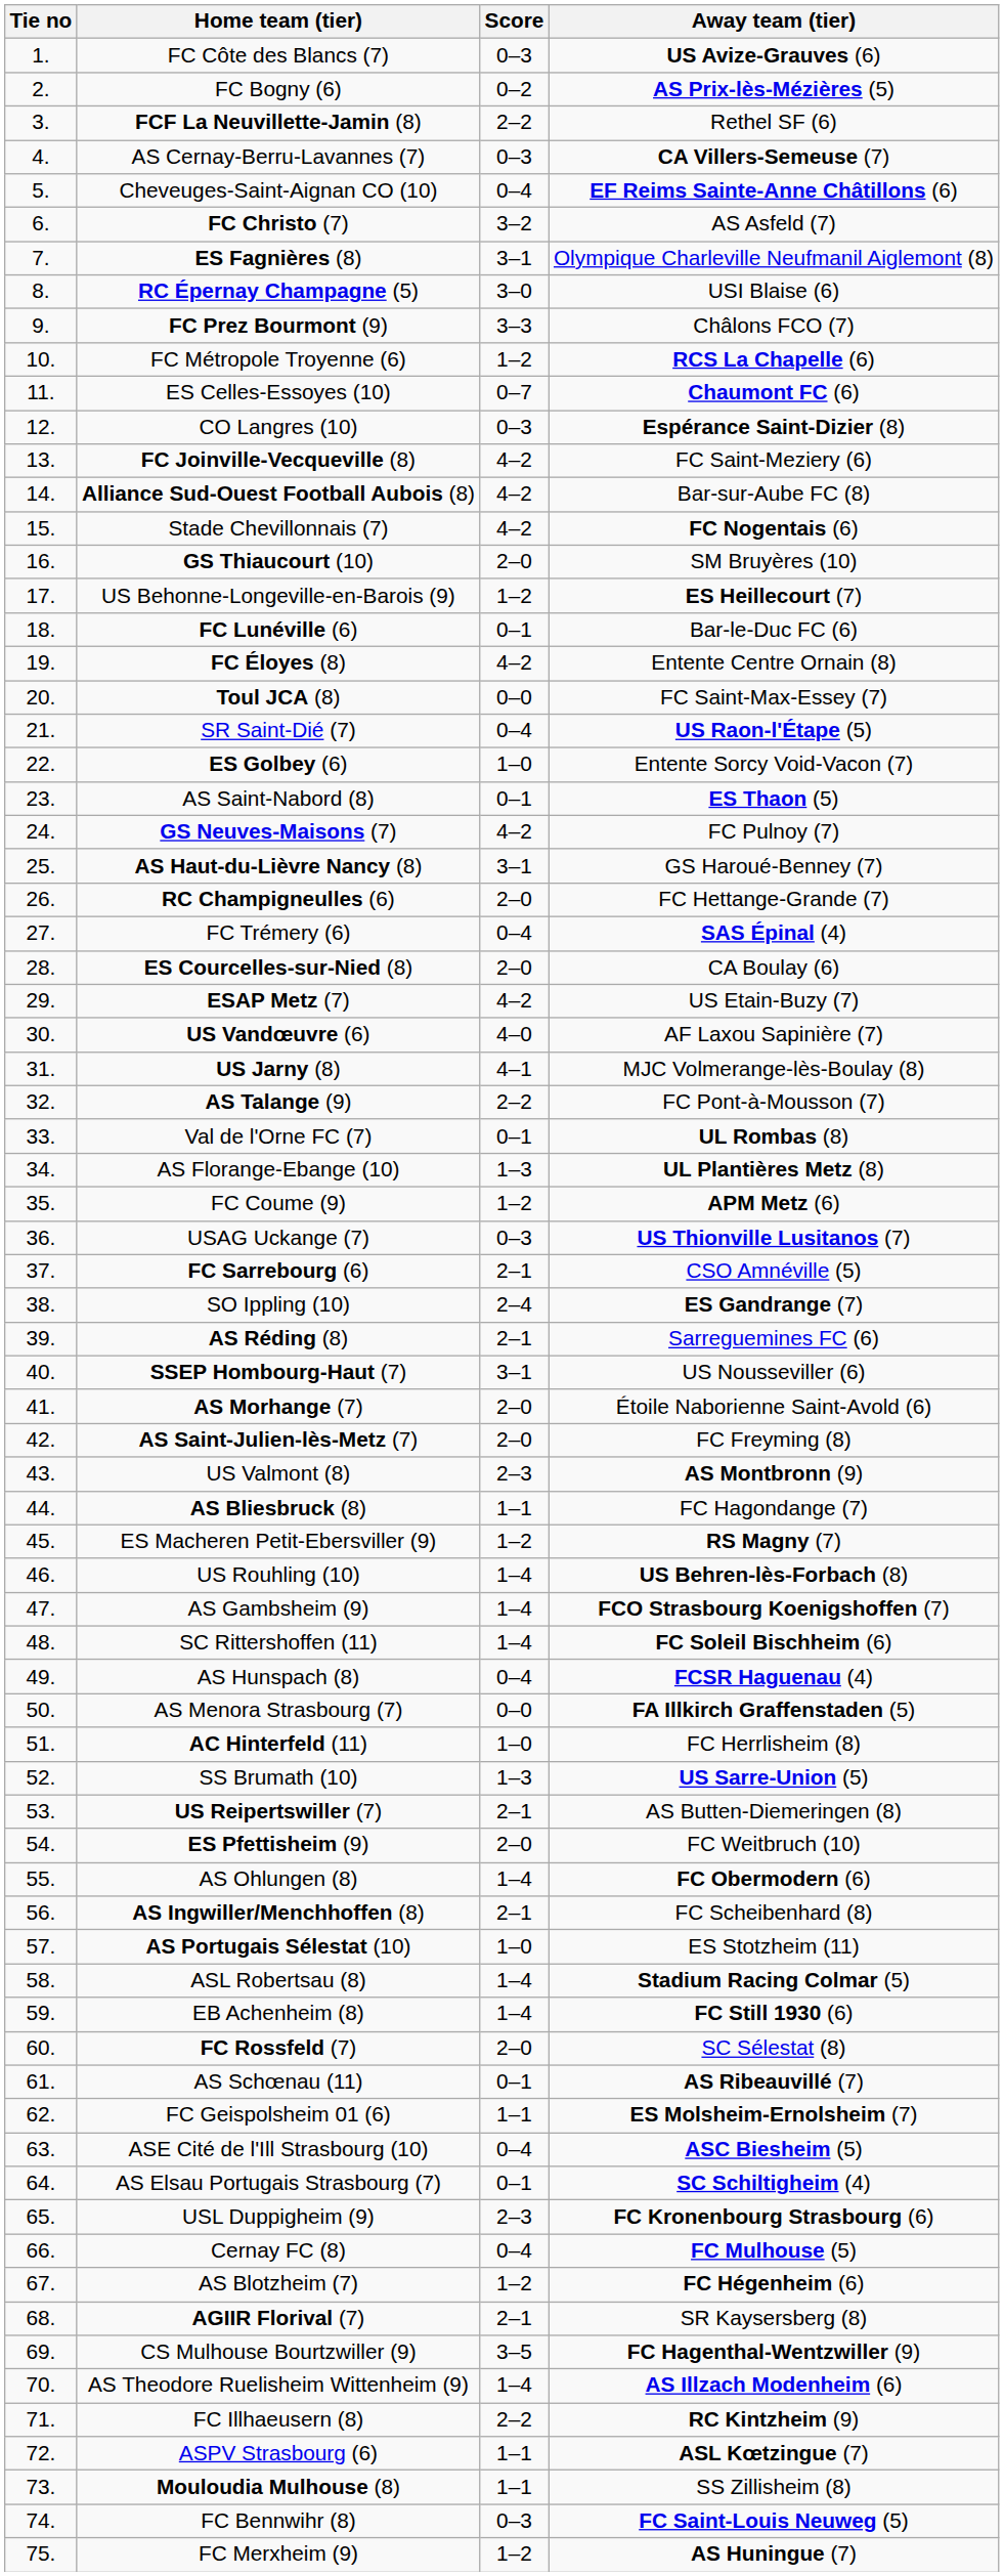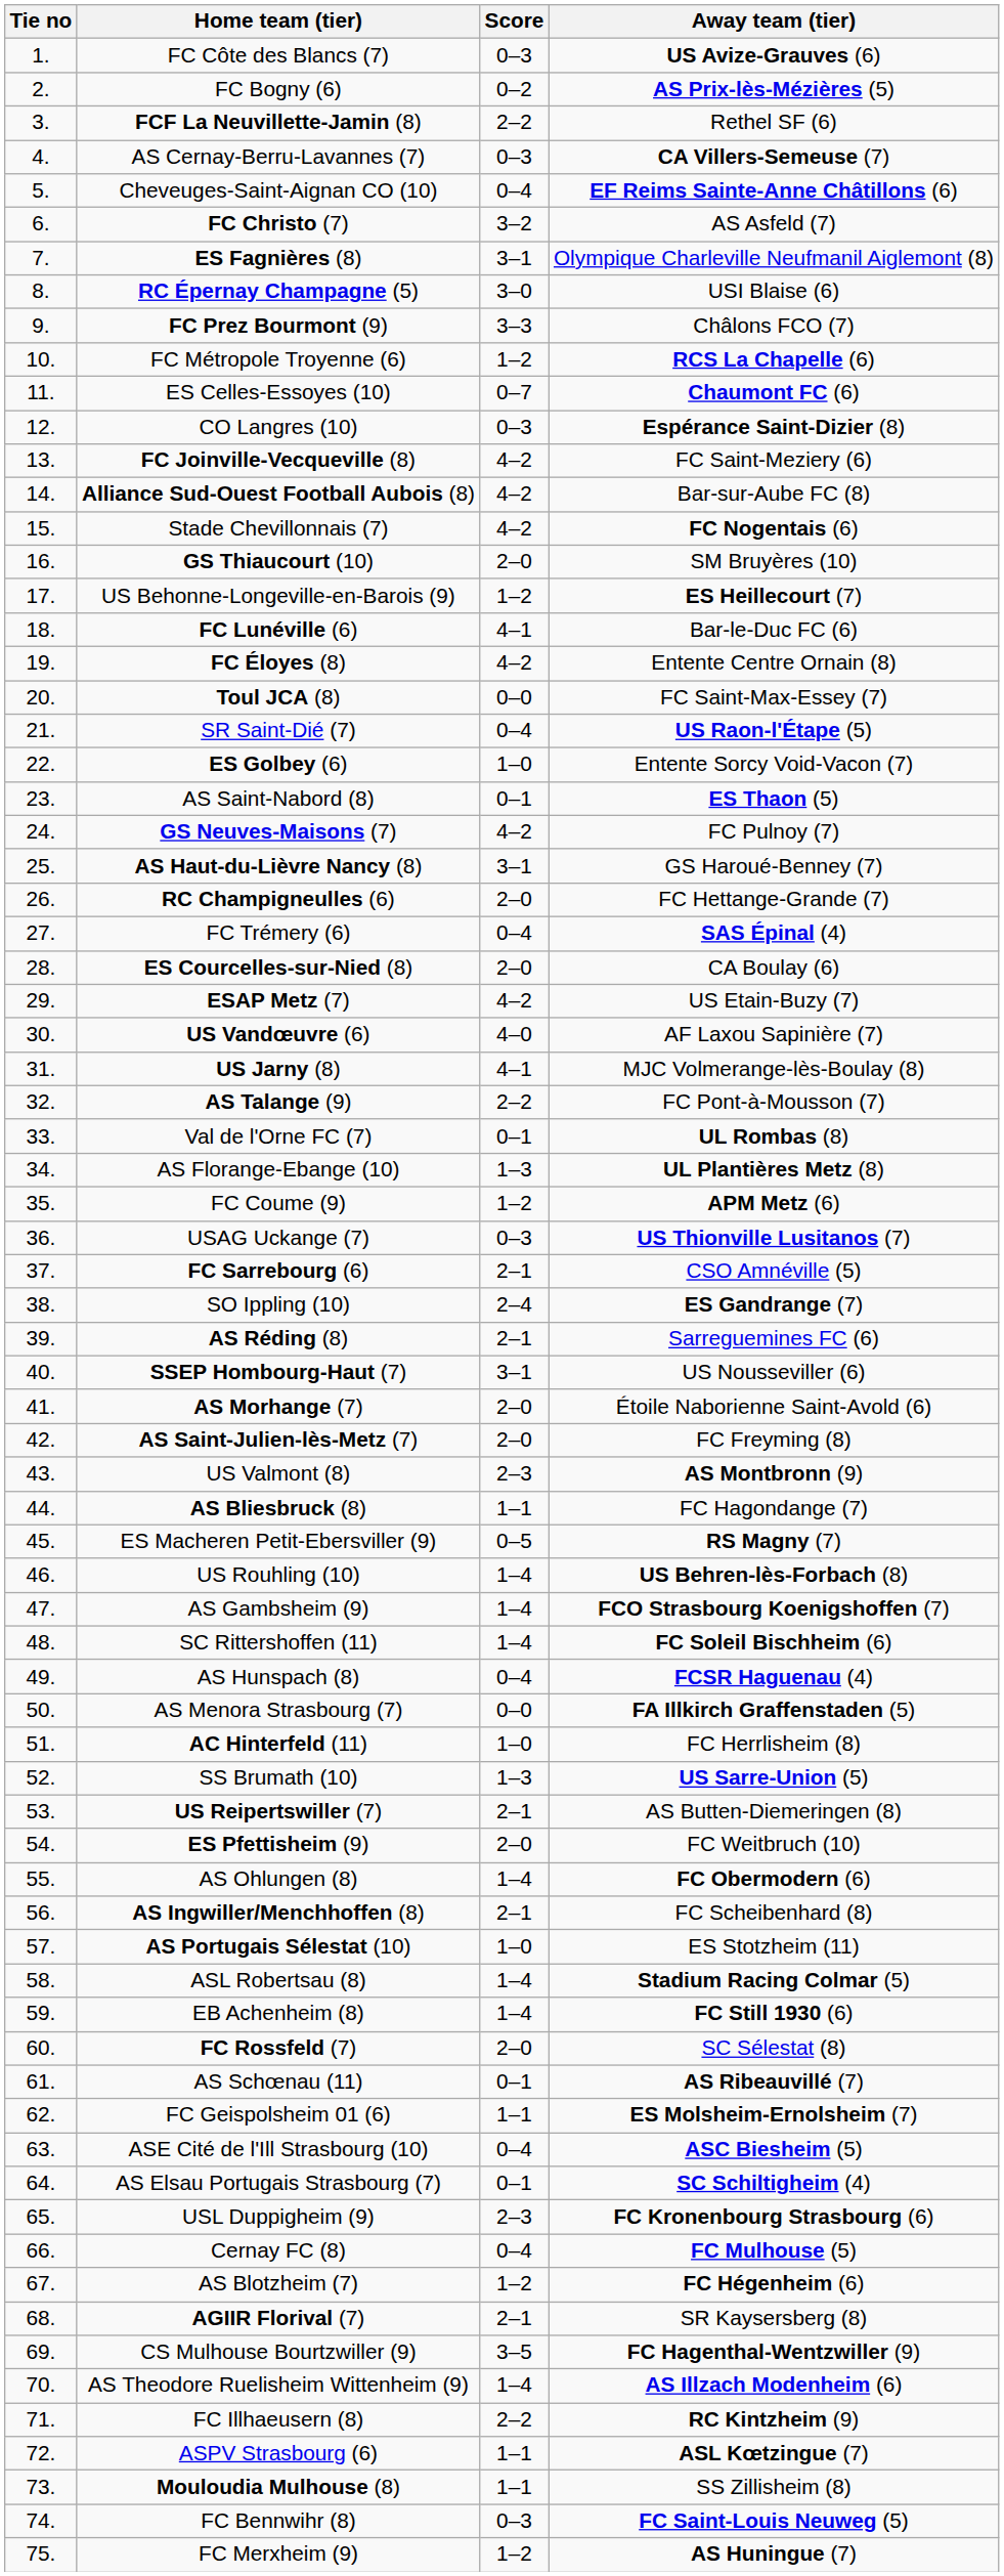FC Lunéville (6) | Score: 0–1 -> 4–1
ES Macheren Petit-Ebersviller (9) | Score: 1–2 -> 0–5
